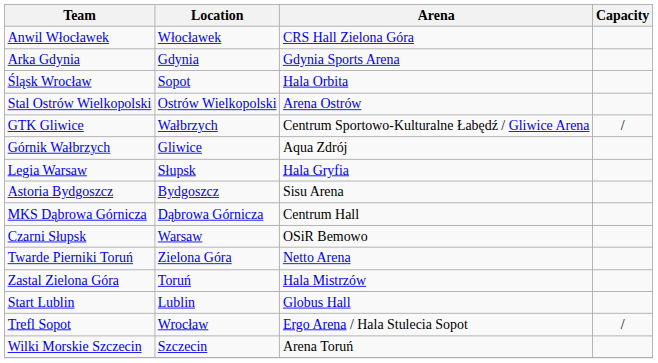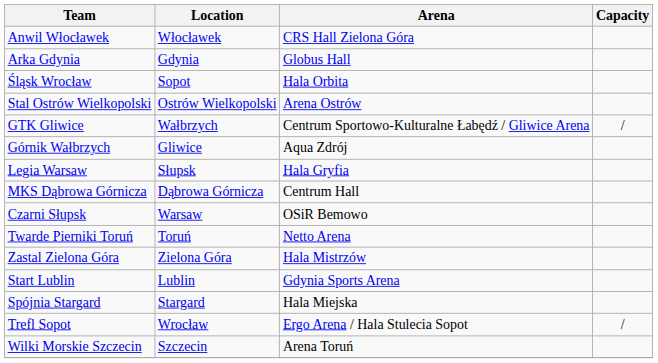Arka Gdynia | Arena: Gdynia Sports Arena -> Globus Hall
- row: Astoria Bydgoszcz | Bydgoszcz | Sisu Arena
Twarde Pierniki Toruń | Location: Zielona Góra -> Toruń
Zastal Zielona Góra | Location: Toruń -> Zielona Góra
Start Lublin | Arena: Globus Hall -> Gdynia Sports Arena
+ row: Spójnia Stargard | Stargard | Hala Miejska
